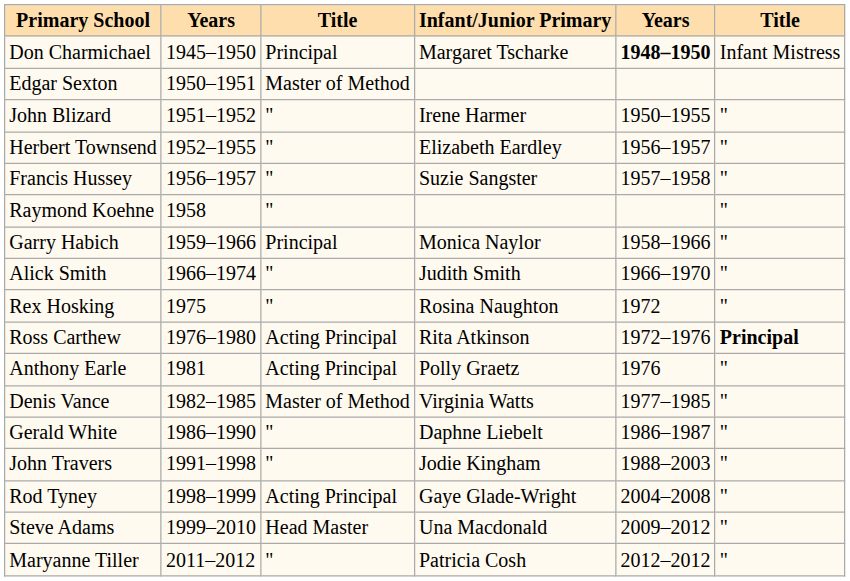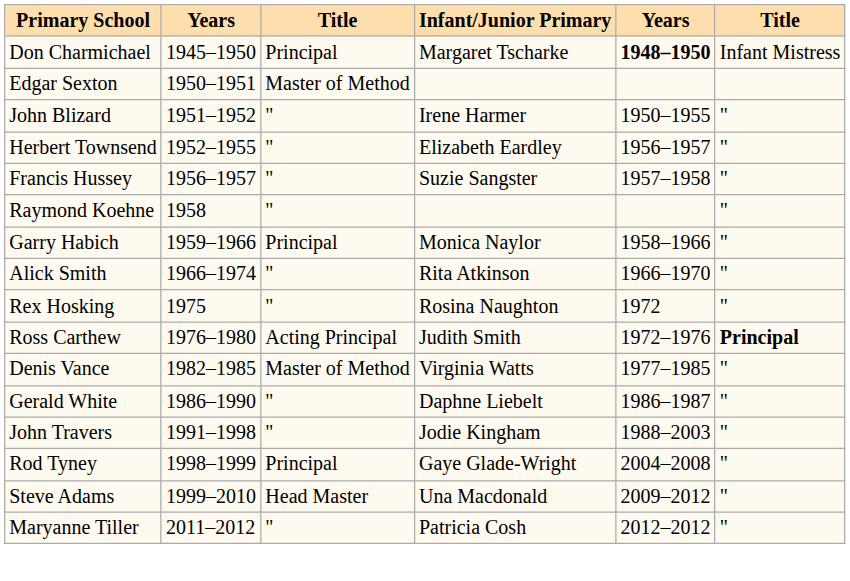Alick Smith | Infant/Junior Primary: Judith Smith -> Rita Atkinson
Ross Carthew | Infant/Junior Primary: Rita Atkinson -> Judith Smith
- row: Anthony Earle | 1981 | Acting Principal | Polly Graetz | 1976 | "
Rod Tyney | column 3: Acting Principal -> Principal
